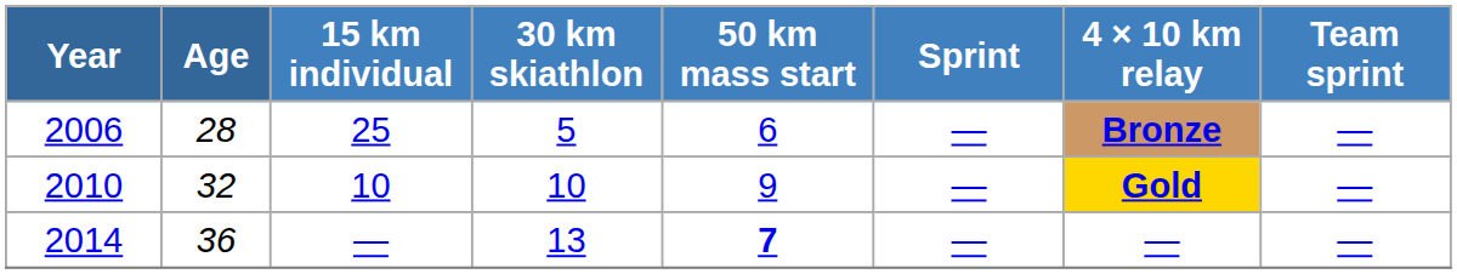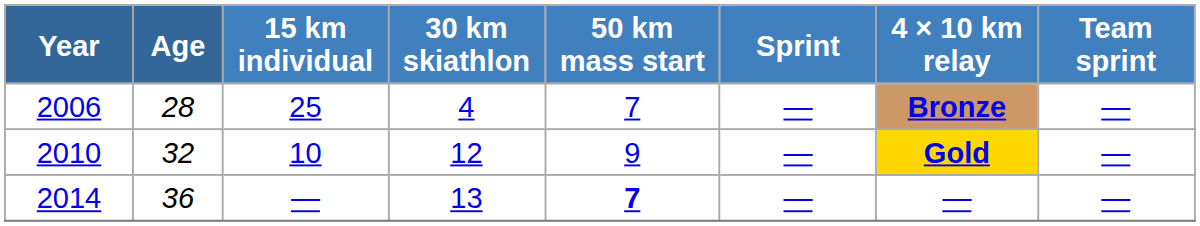2006 | 30 km skiathlon: 5 -> 4
2006 | 50 km mass start: 6 -> 7
2010 | 30 km skiathlon: 10 -> 12
